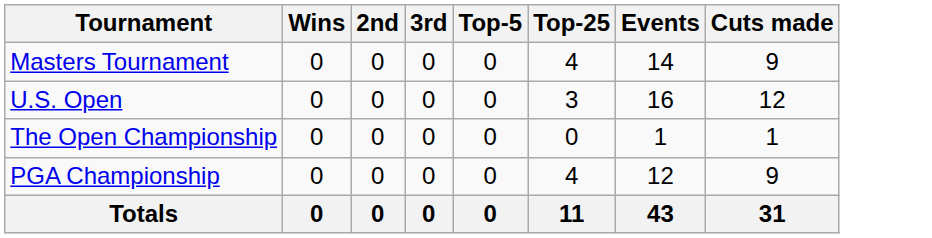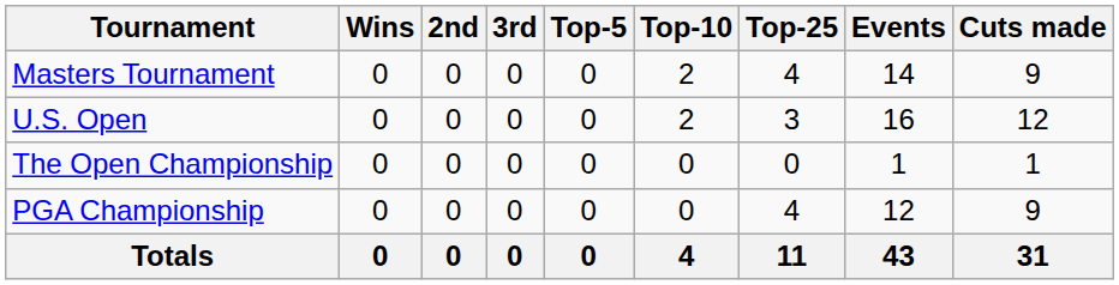+ column: Top-10 | 2 | 2 | 0 | 0 | 4
